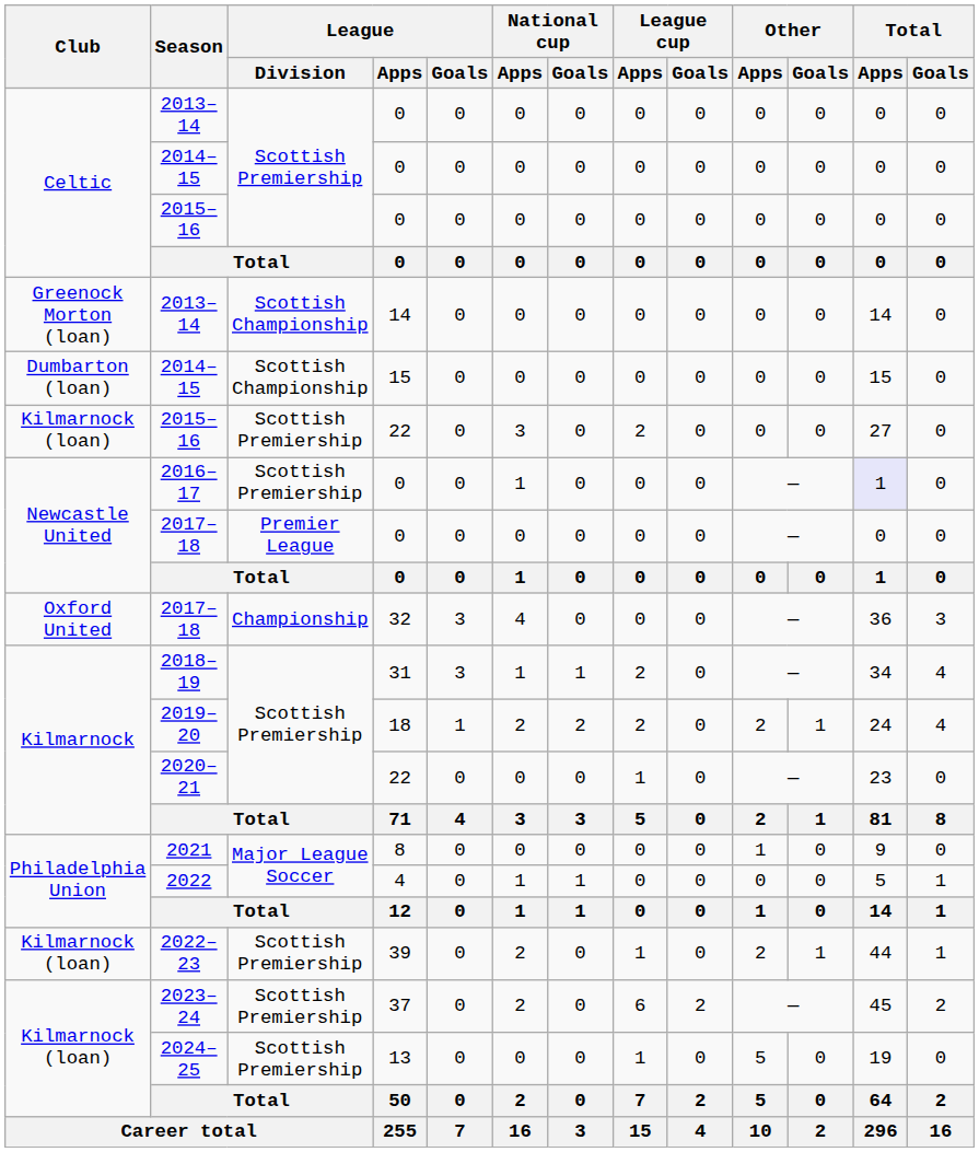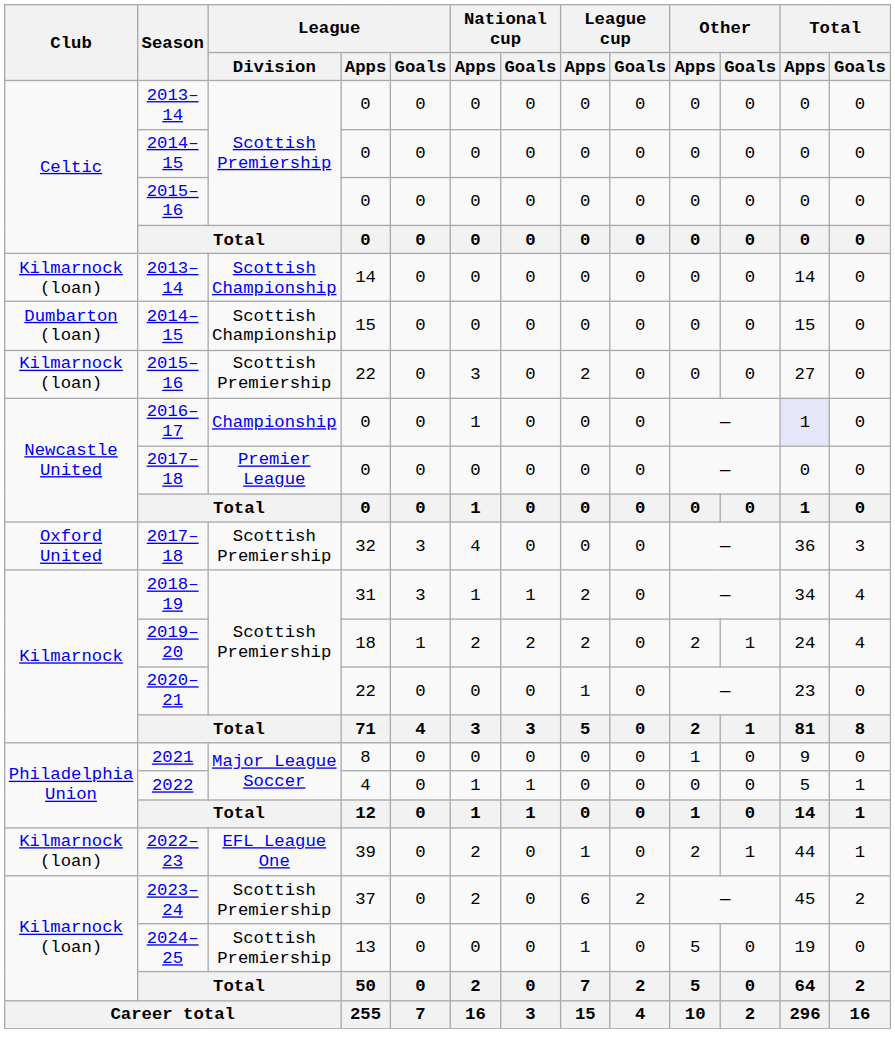2013–14 / 14 | Club: Greenock Morton (loan) -> Kilmarnock (loan)
2016–17 | League / Division: Scottish Premiership -> Championship
2017–18 / 32 | League / Division: Championship -> Scottish Premiership
2022–23 | League / Division: Scottish Premiership -> EFL League One
